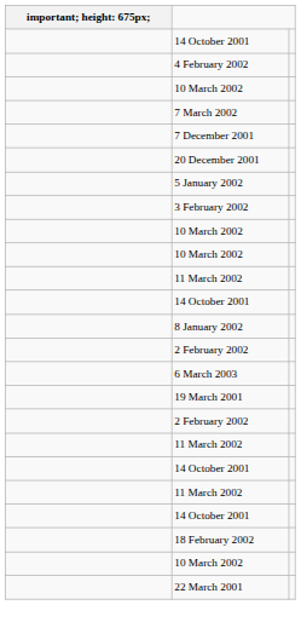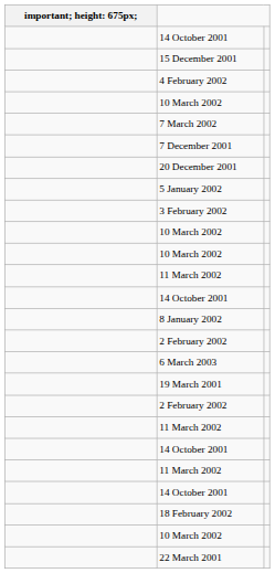+ row: 15 December 2001
